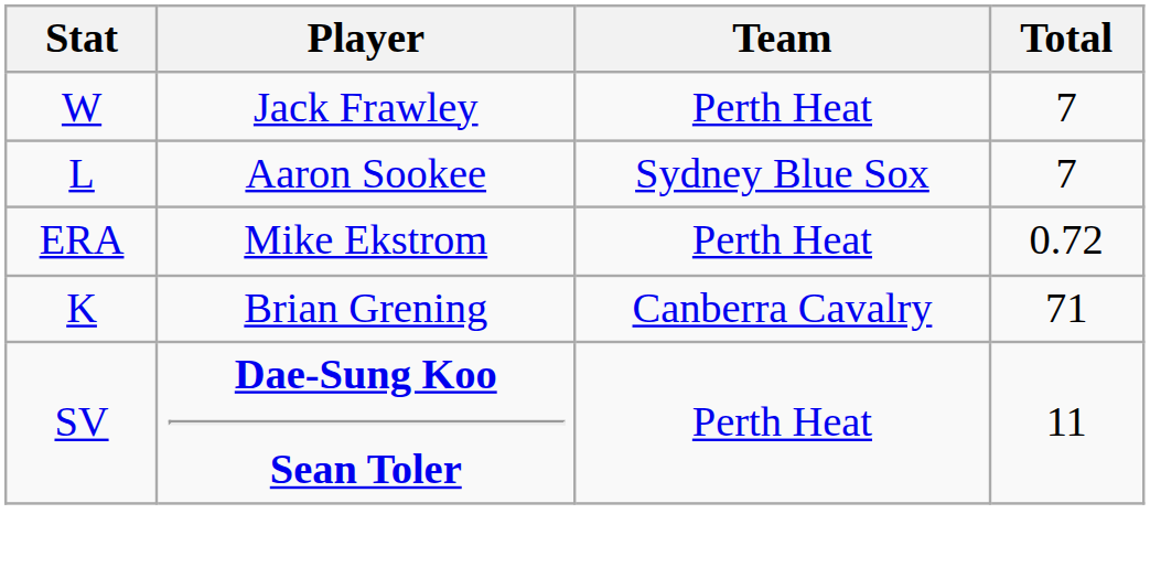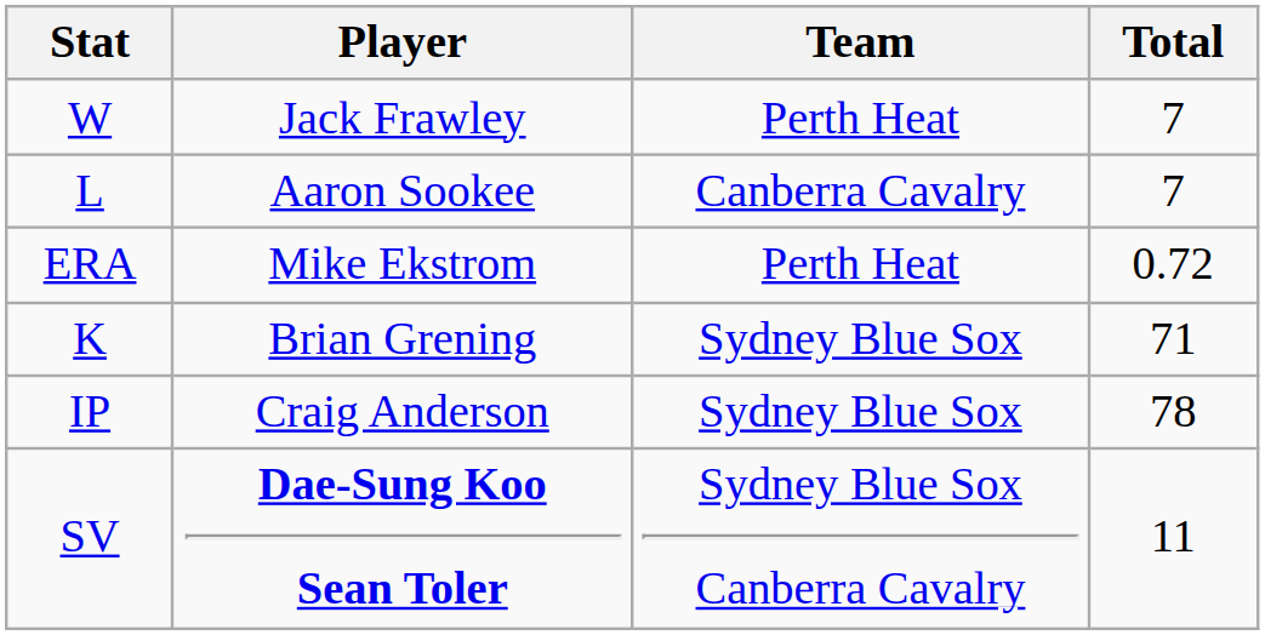L | Team: Sydney Blue Sox -> Canberra Cavalry
K | Team: Canberra Cavalry -> Sydney Blue Sox
+ row: IP | Craig Anderson | Sydney Blue Sox | 78
SV | Team: Perth Heat -> Sydney Blue Sox Canberra Cavalry
